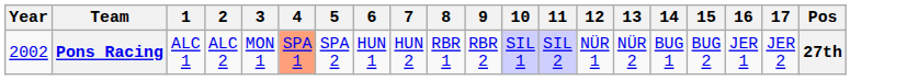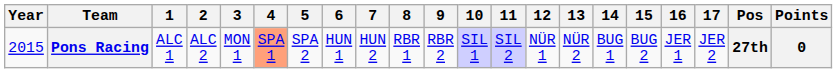+ column: Points | 0
Pons Racing | Year: 2002 -> 2015
